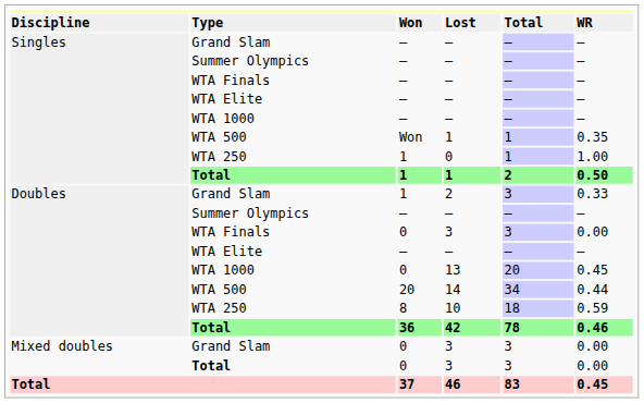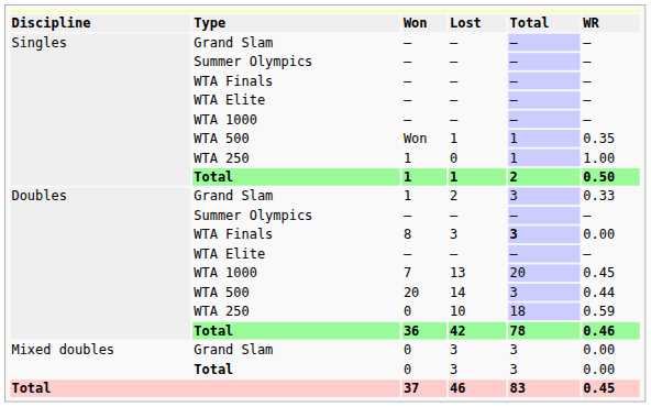WTA Finals / 3 | column 3: 0 -> 8
WTA Finals / 3 | column 5: normal -> bold
13 | column 3: 0 -> 7
14 | column 5: 34 -> 3
10 | column 3: 8 -> 0
